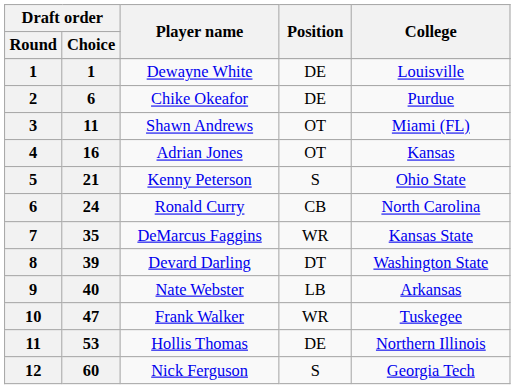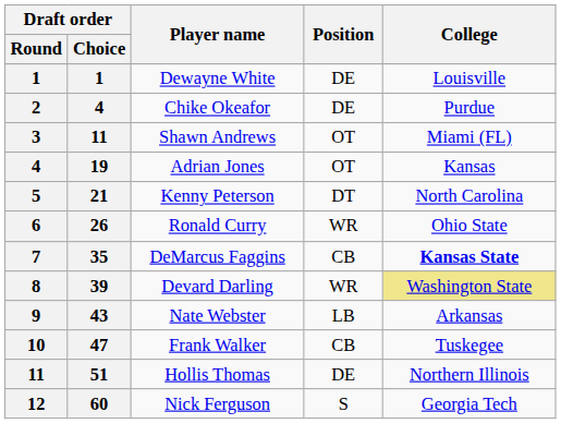Chike Okeafor | Draft order / Choice: 6 -> 4
Adrian Jones | Draft order / Choice: 16 -> 19
Kenny Peterson | Position: S -> DT
Kenny Peterson | College: Ohio State -> North Carolina
Ronald Curry | Draft order / Choice: 24 -> 26
Ronald Curry | Position: CB -> WR
Ronald Curry | College: North Carolina -> Ohio State
DeMarcus Faggins | Position: WR -> CB
DeMarcus Faggins | College: normal -> bold
Devard Darling | Position: DT -> WR
Devard Darling | College: no background -> khaki background
Nate Webster | Draft order / Choice: 40 -> 43
Frank Walker | Position: WR -> CB
Hollis Thomas | Draft order / Choice: 53 -> 51
